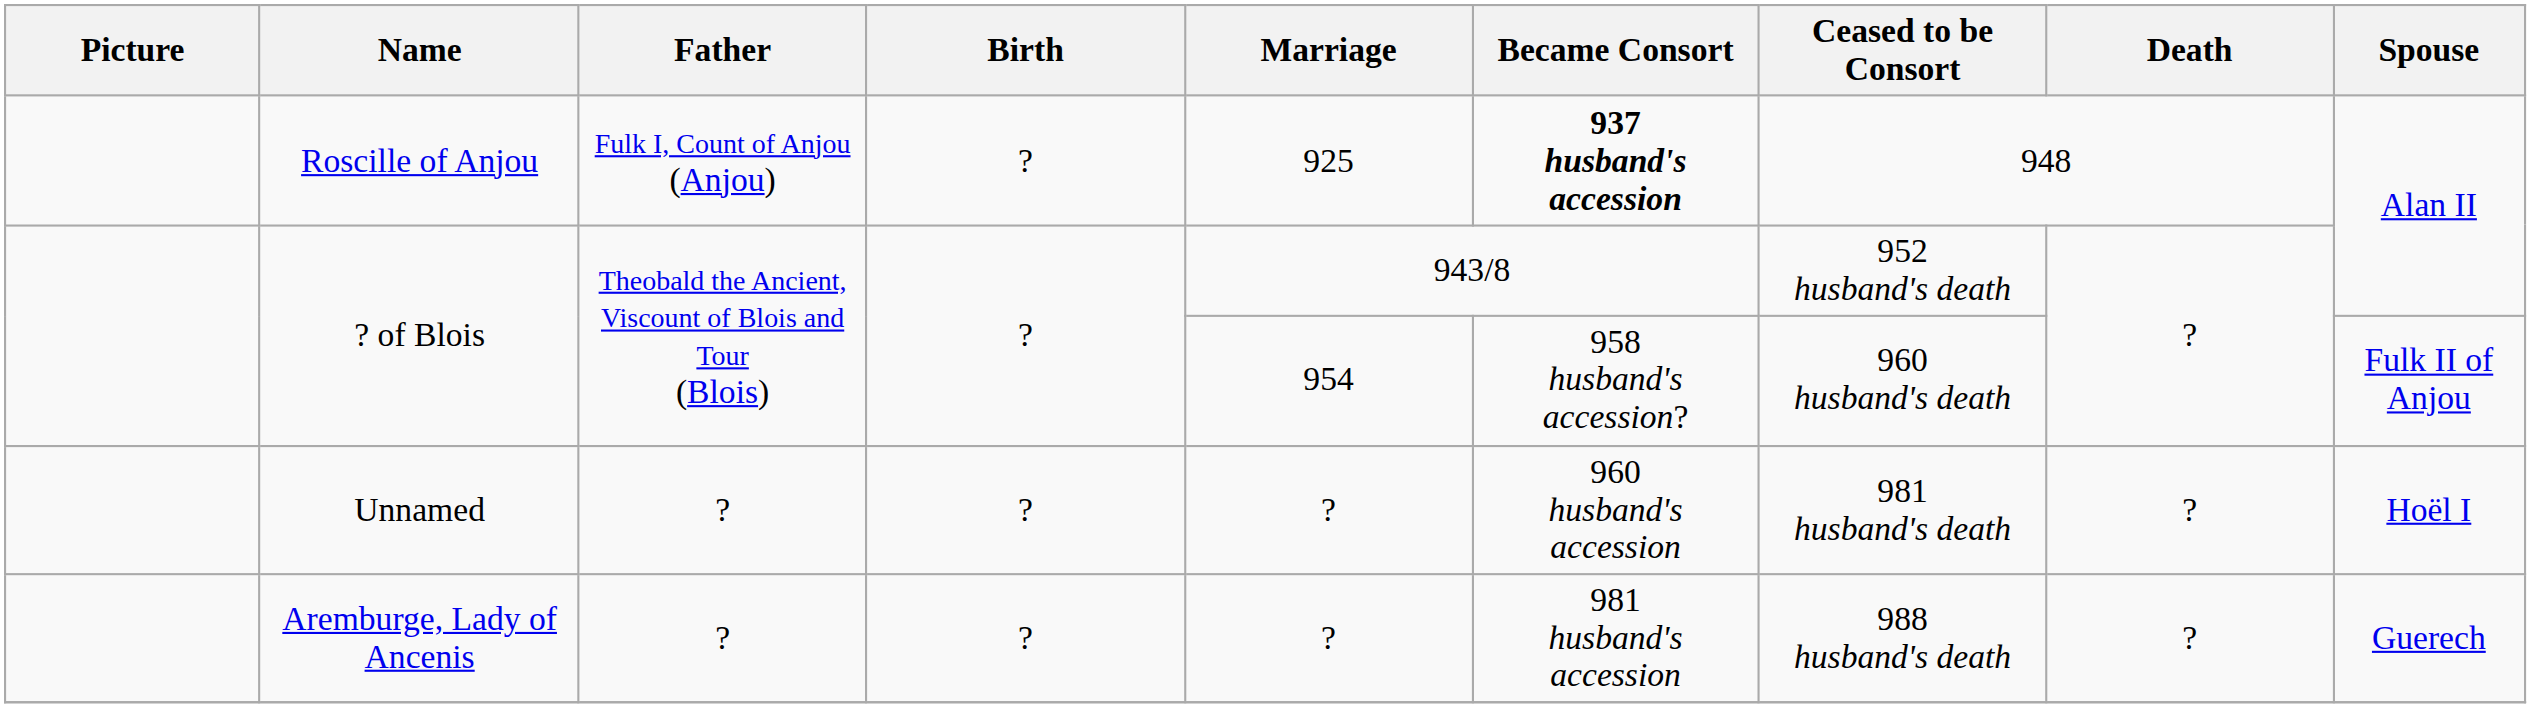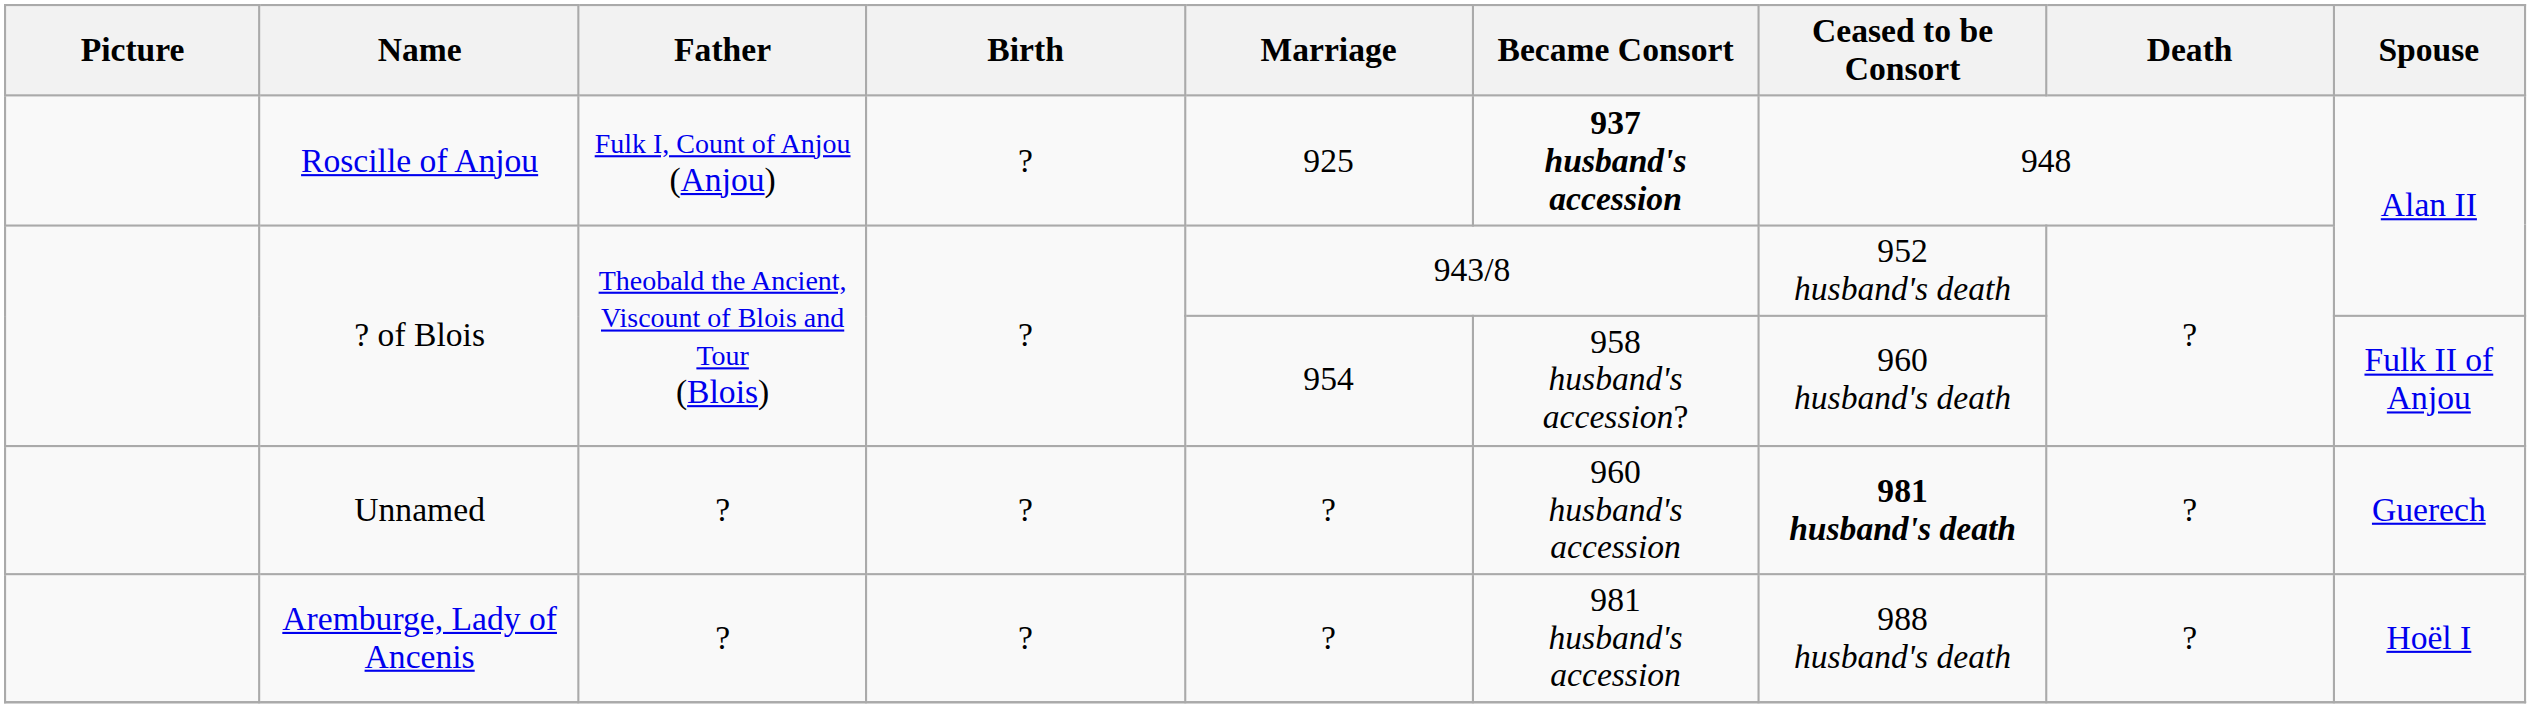Unnamed | Ceased to be Consort: normal -> bold
Unnamed | Spouse: Hoël I -> Guerech
Aremburge, Lady of Ancenis | Spouse: Guerech -> Hoël I
